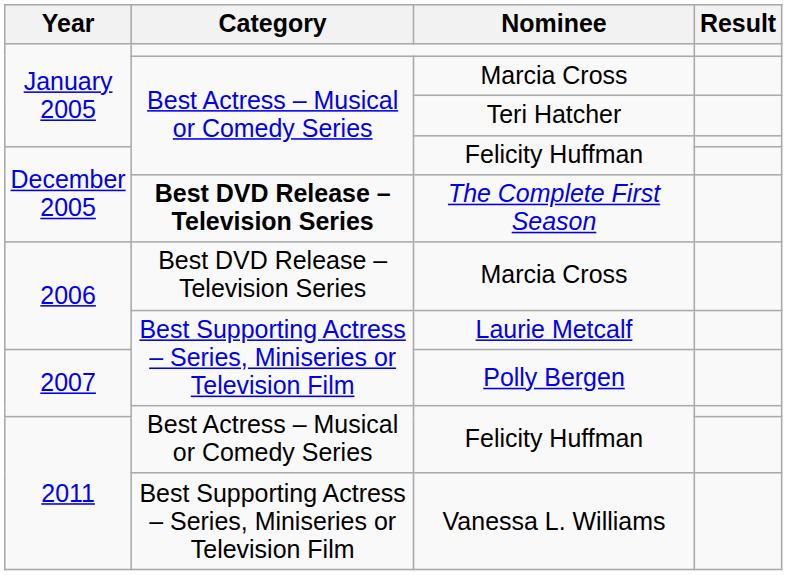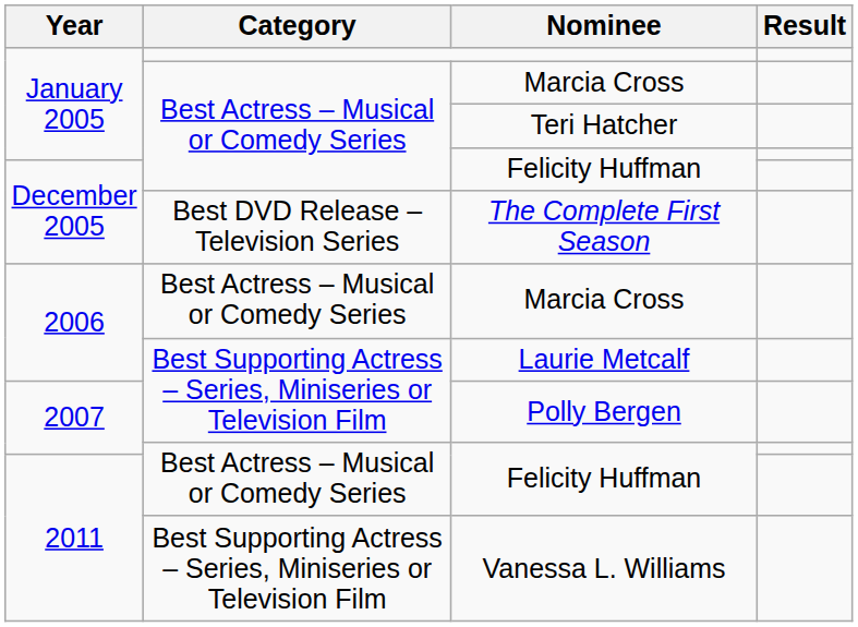The Complete First Season | Category: bold -> normal
2006 / Marcia Cross | Category: Best DVD Release – Television Series -> Best Actress – Musical or Comedy Series
